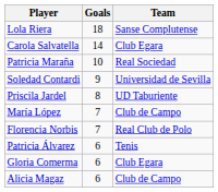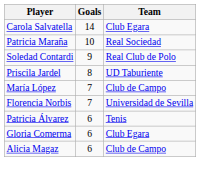- row: Lola Riera | 18 | Sanse Complutense
Soledad Contardi | Team: Universidad de Sevilla -> Real Club de Polo
Florencia Norbis | Team: Real Club de Polo -> Universidad de Sevilla
